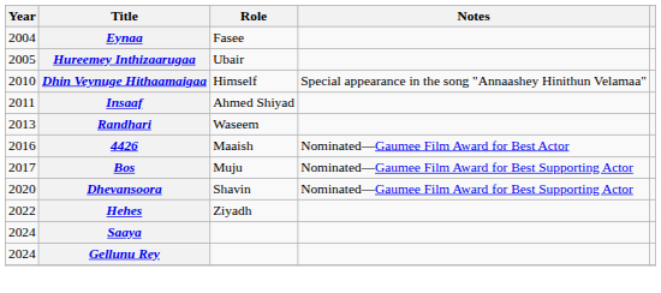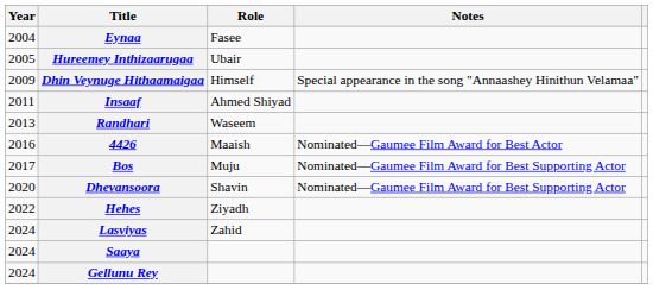Dhin Veynuge Hithaamaigaa | Year: 2010 -> 2009
+ row: 2024 | Lasviyas | Zahid
